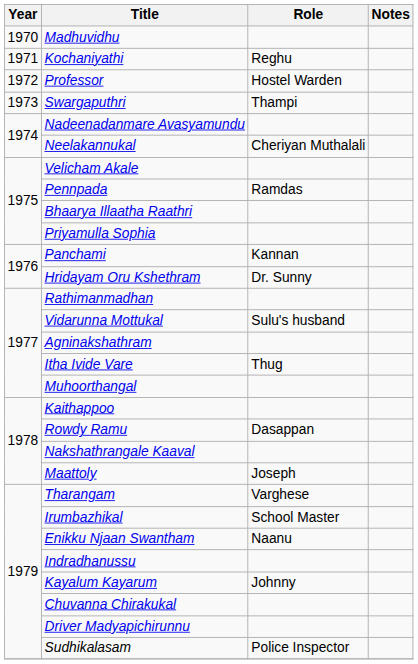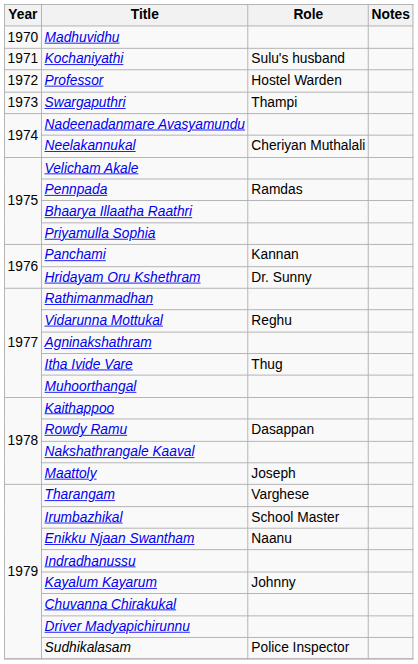Kochaniyathi | Role: Reghu -> Sulu's husband
Vidarunna Mottukal | Role: Sulu's husband -> Reghu
